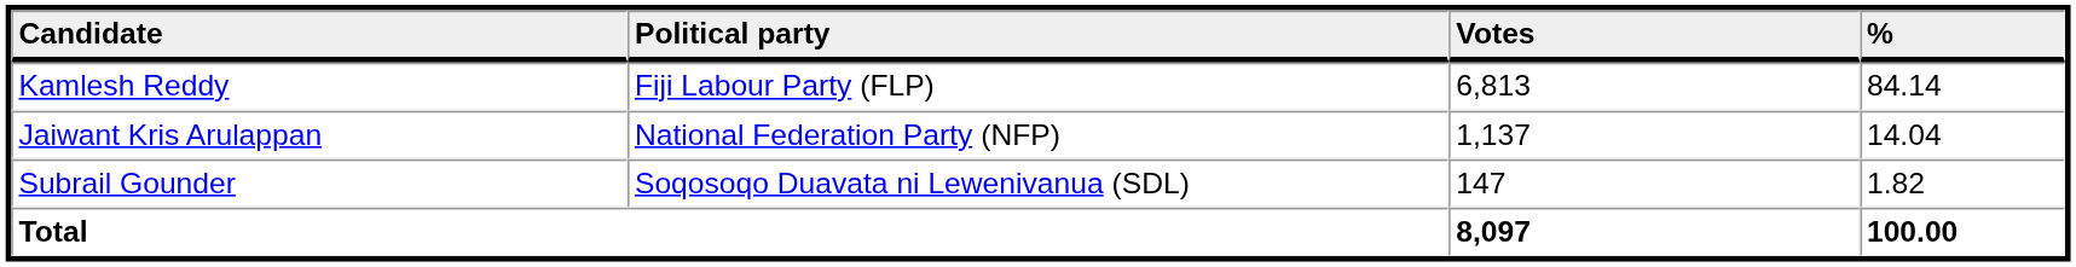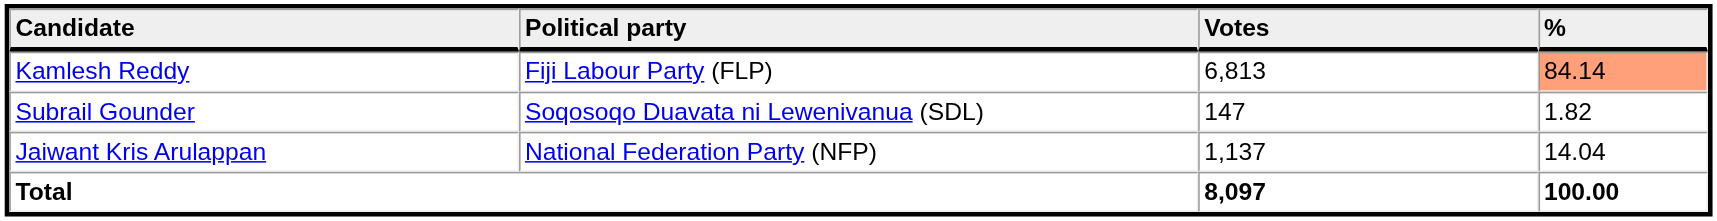Kamlesh Reddy | %: no background -> lightsalmon background
rows swapped: Jaiwant Kris Arulappan <-> Subrail Gounder
